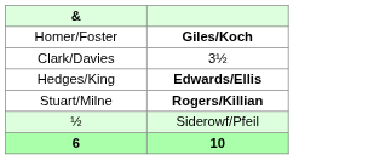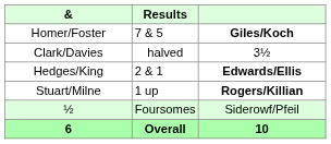+ column: Results | 7 & 5 | halved | 2 & 1 | 1 up | Foursomes | Overall
